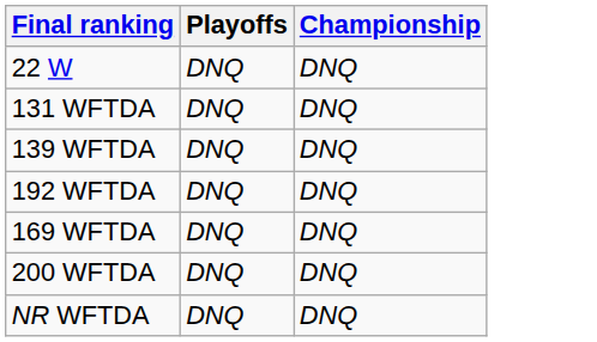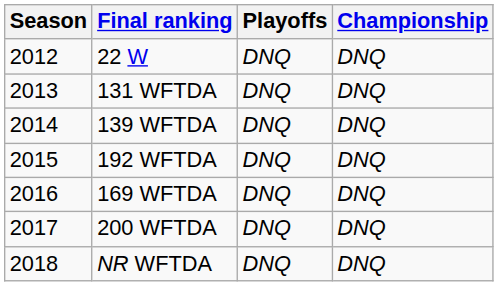+ column: Season | 2012 | 2013 | 2014 | 2015 | 2016 | 2017 | 2018
